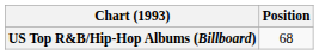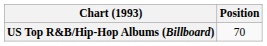US Top R&B/Hip-Hop Albums (Billboard) | Position: 68 -> 70
